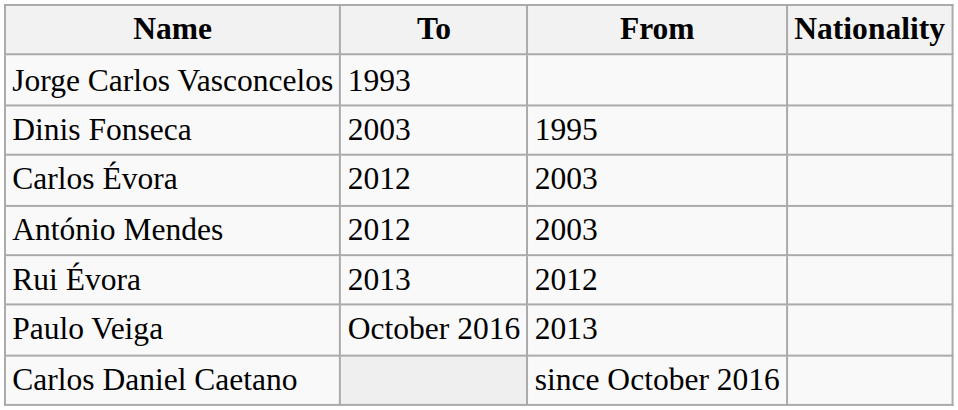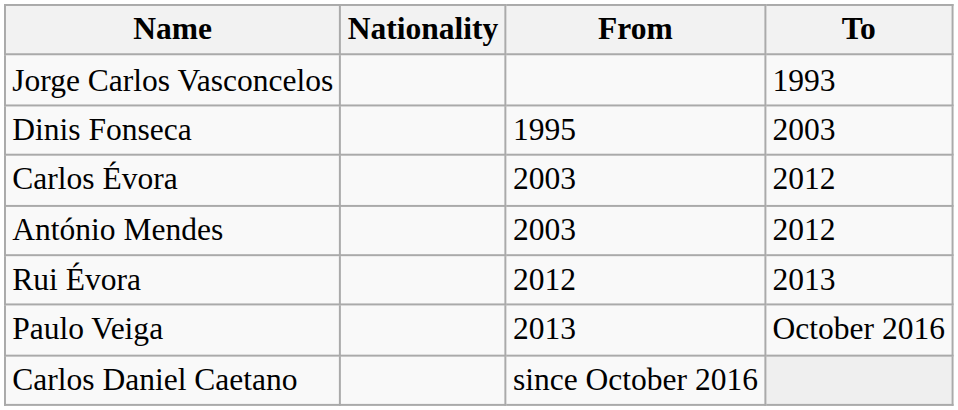columns swapped: Nationality <-> To
